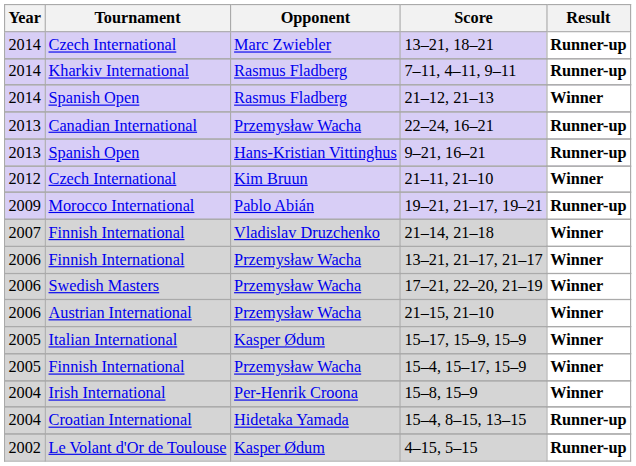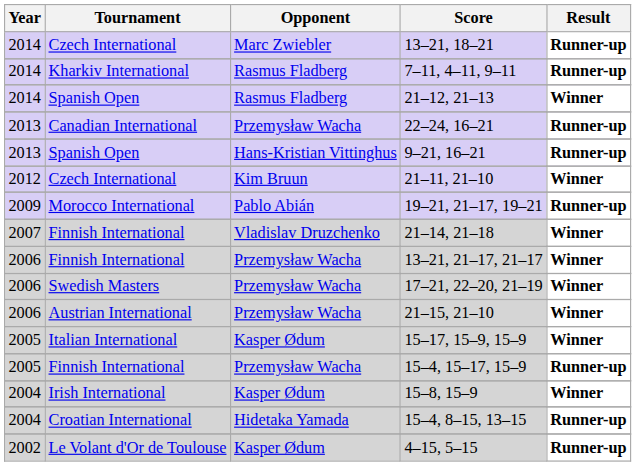15–4, 15–17, 15–9 | Result: Winner -> Runner-up
15–8, 15–9 | Opponent: Per-Henrik Croona -> Kasper Ødum
